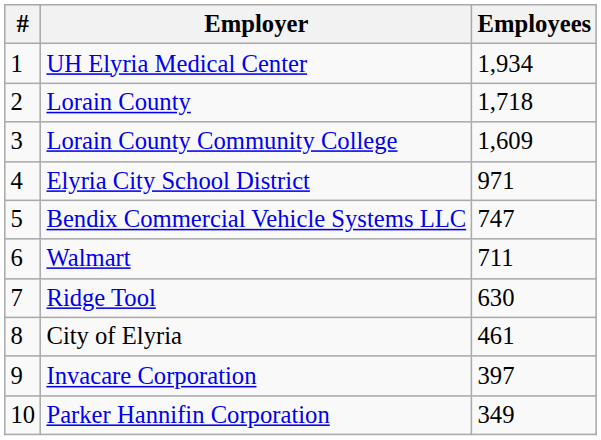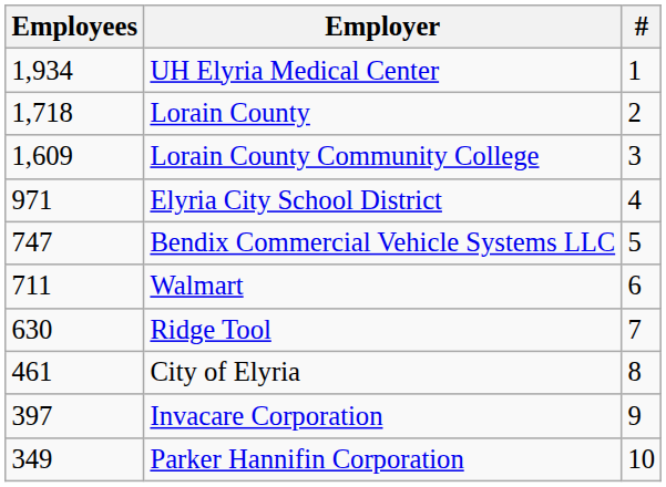columns swapped: # <-> Employees
